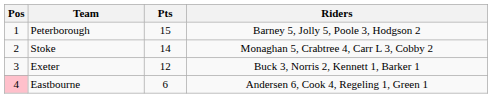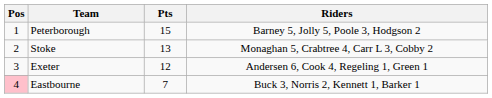Stoke | Pts: 14 -> 13
Exeter | Riders: Buck 3, Norris 2, Kennett 1, Barker 1 -> Andersen 6, Cook 4, Regeling 1, Green 1
Eastbourne | Pts: 6 -> 7
Eastbourne | Riders: Andersen 6, Cook 4, Regeling 1, Green 1 -> Buck 3, Norris 2, Kennett 1, Barker 1
